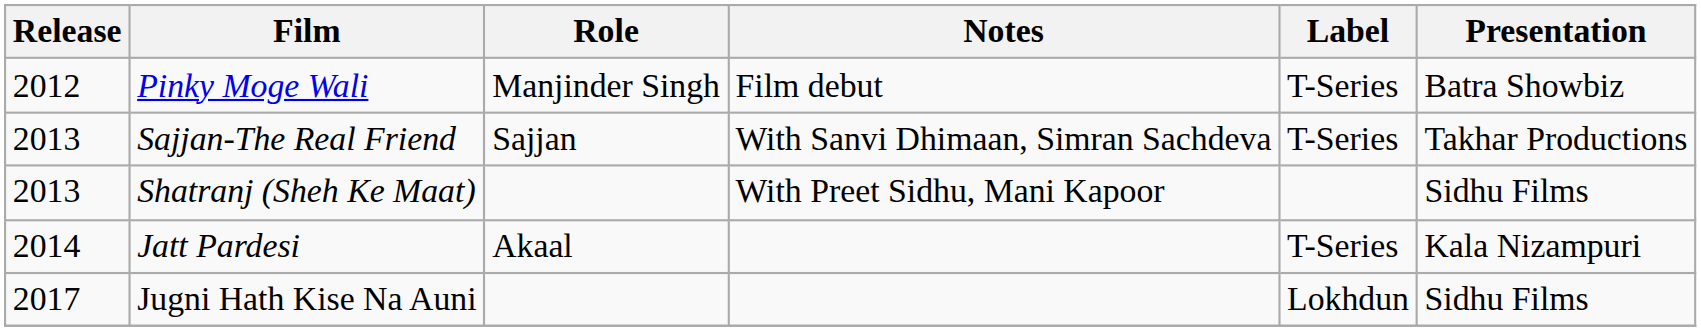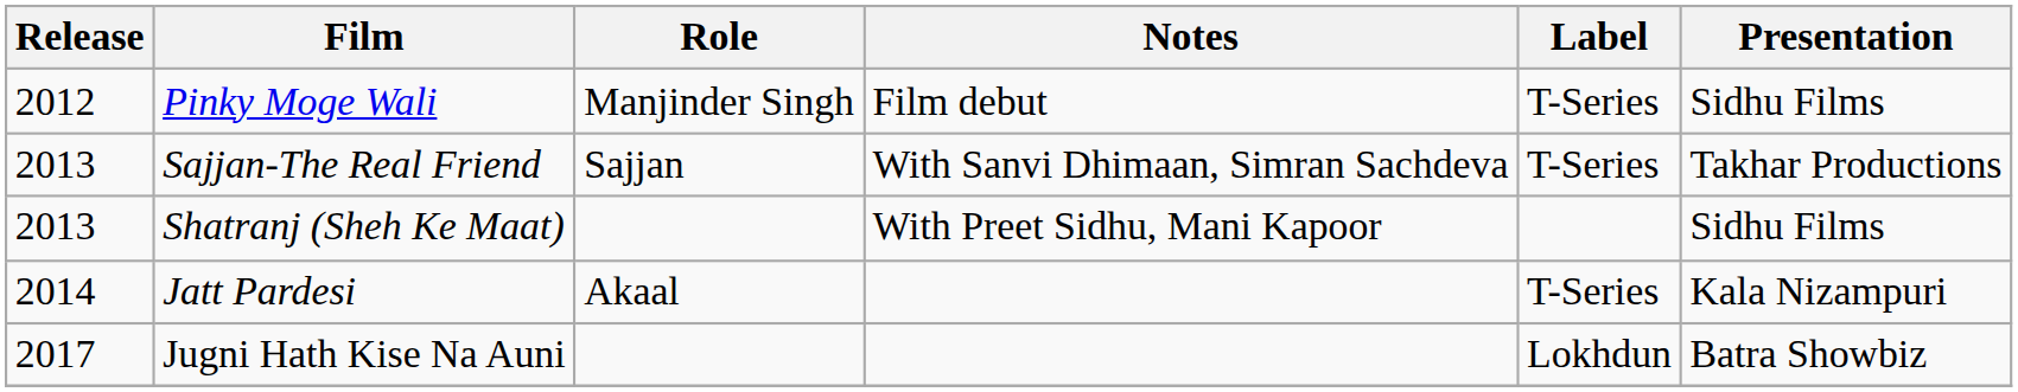Pinky Moge Wali | Presentation: Batra Showbiz -> Sidhu Films
Jugni Hath Kise Na Auni | Presentation: Sidhu Films -> Batra Showbiz
